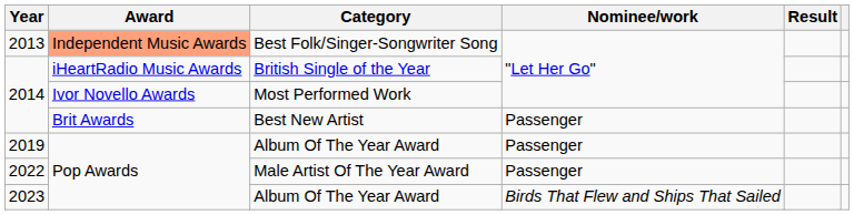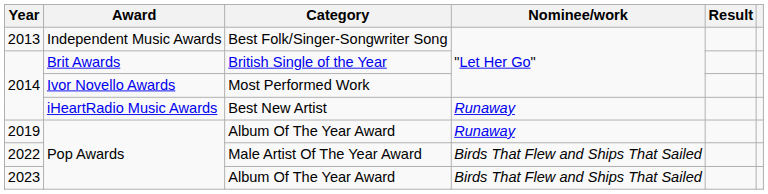Best Folk/Singer-Songwriter Song | Award: lightsalmon background -> no background
British Single of the Year | Award: iHeartRadio Music Awards -> Brit Awards
Best New Artist | Award: Brit Awards -> iHeartRadio Music Awards
Best New Artist | Nominee/work: Passenger -> Runaway
2019 / Album Of The Year Award | Nominee/work: Passenger -> Runaway
Male Artist Of The Year Award | Nominee/work: Passenger -> Birds That Flew and Ships That Sailed
